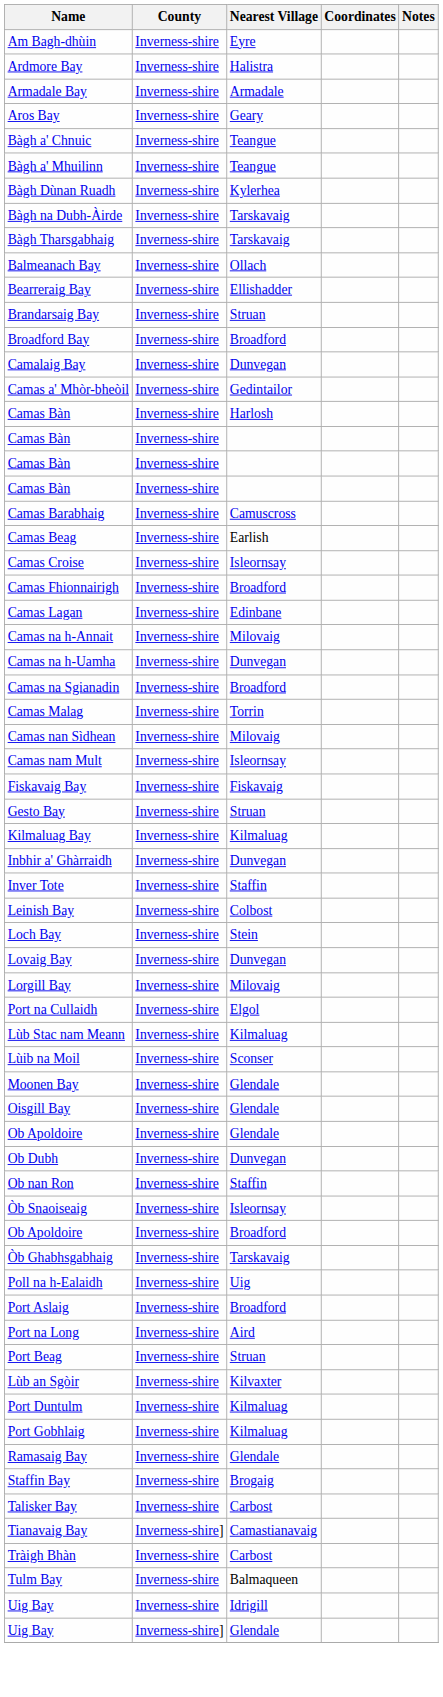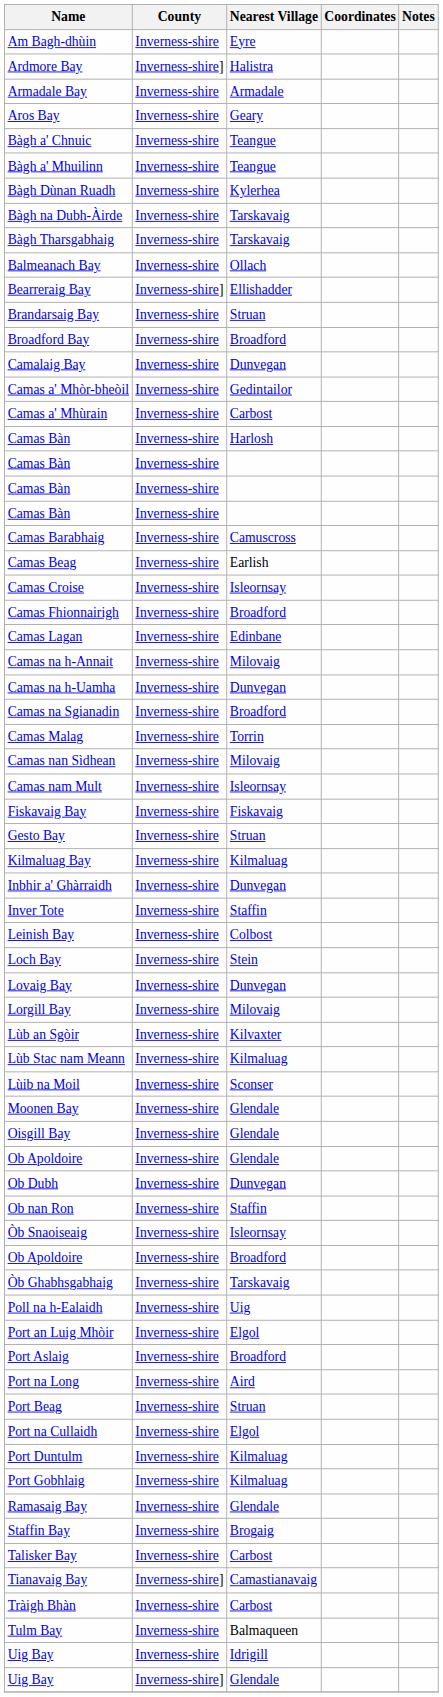Ardmore Bay | County: Inverness-shire -> Inverness-shire]
Bearreraig Bay | County: Inverness-shire -> Inverness-shire]
+ row: Camas a' Mhùrain | Inverness-shire | Carbost
rows swapped: Lùb an Sgòir <-> Port na Cullaidh
+ row: Port an Luig Mhòir | Inverness-shire | Elgol
